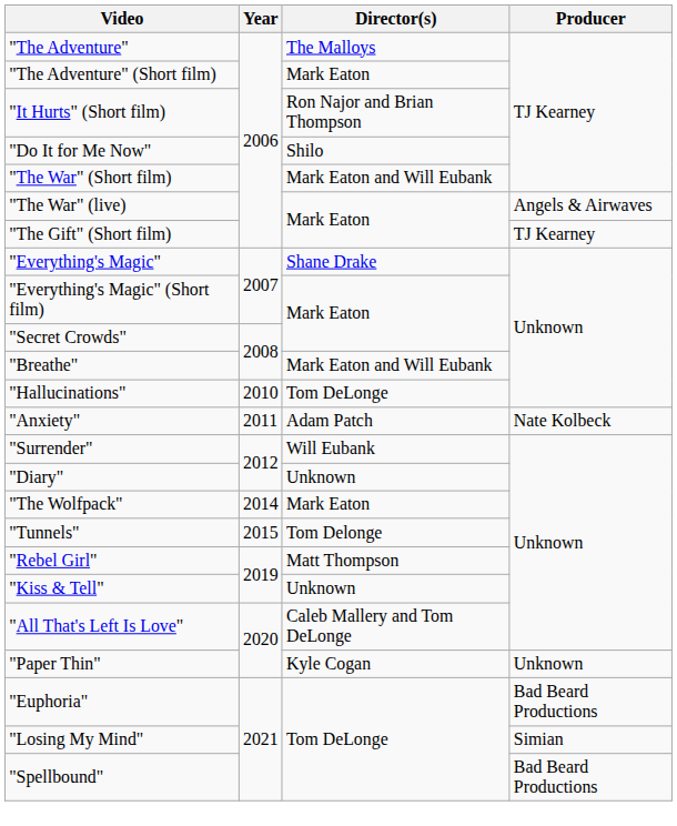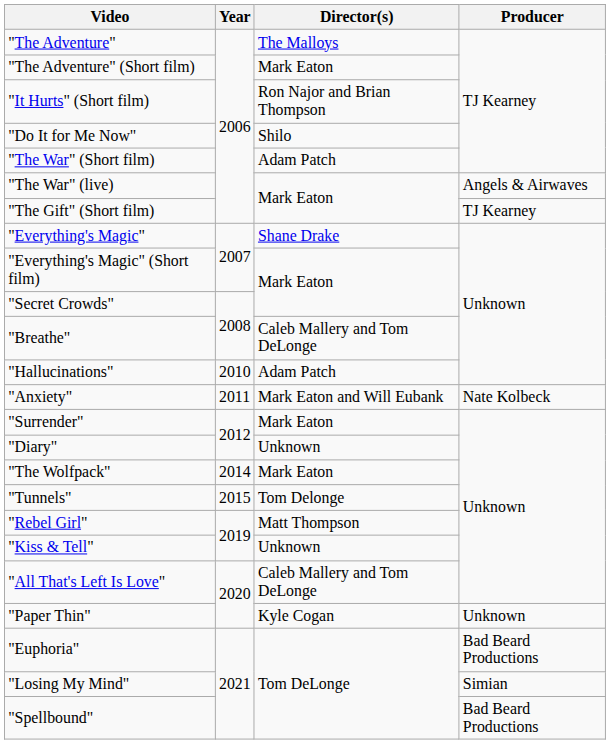"The War" (Short film) | Director(s): Mark Eaton and Will Eubank -> Adam Patch
"Breathe" | Director(s): Mark Eaton and Will Eubank -> Caleb Mallery and Tom DeLonge
"Hallucinations" | Director(s): Tom DeLonge -> Adam Patch
"Anxiety" | Director(s): Adam Patch -> Mark Eaton and Will Eubank
"Surrender" | Director(s): Will Eubank -> Mark Eaton
